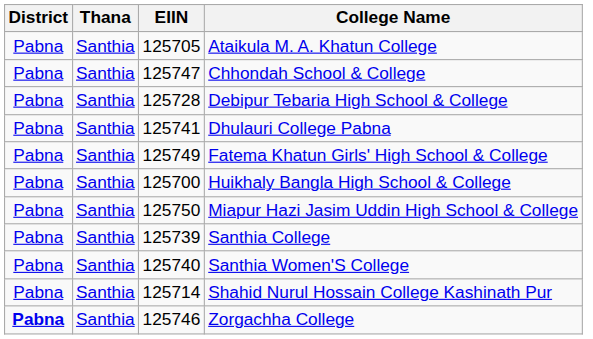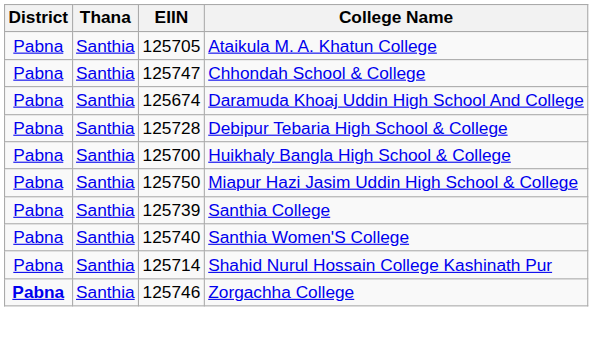+ row: Pabna | Santhia | 125674 | Daramuda Khoaj Uddin High School And College
- row: Pabna | Santhia | 125741 | Dhulauri College Pabna
- row: Pabna | Santhia | 125749 | Fatema Khatun Girls' High School & College
